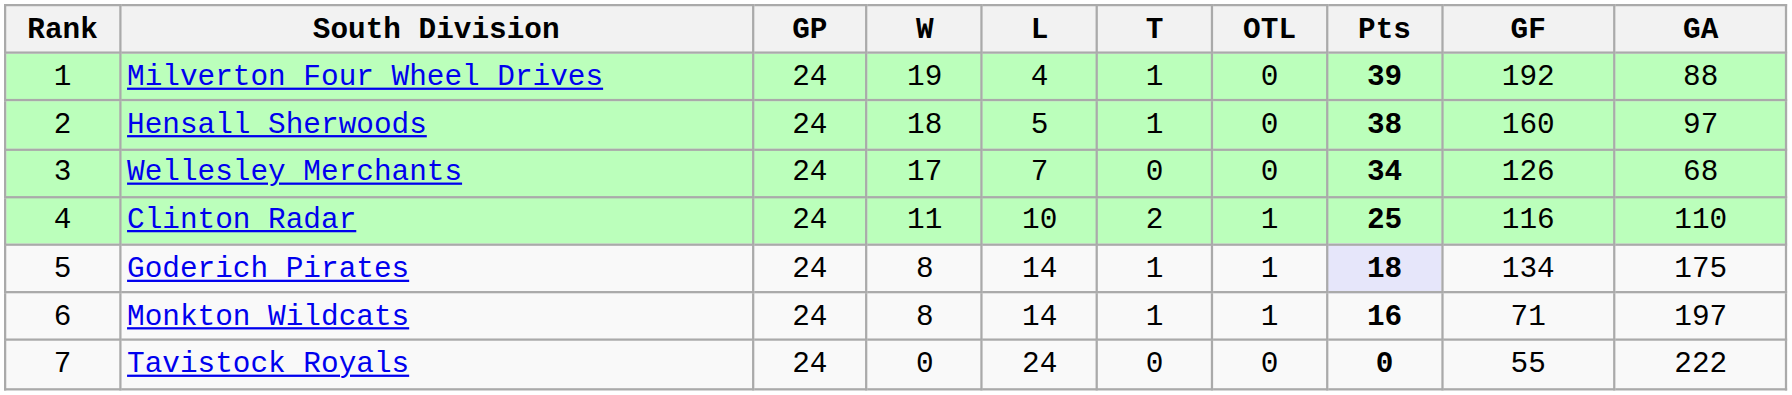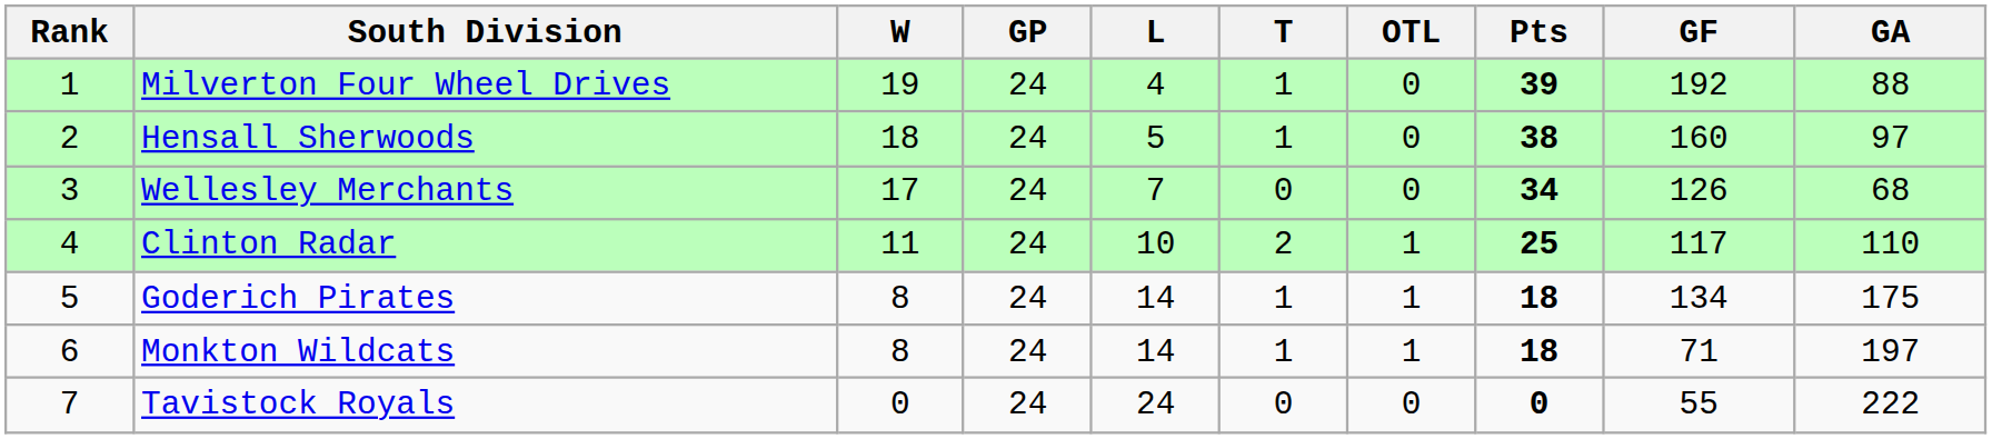columns swapped: GP <-> W
Clinton Radar | GF: 116 -> 117
Goderich Pirates | Pts: lavender background -> no background
Monkton Wildcats | Pts: 16 -> 18
